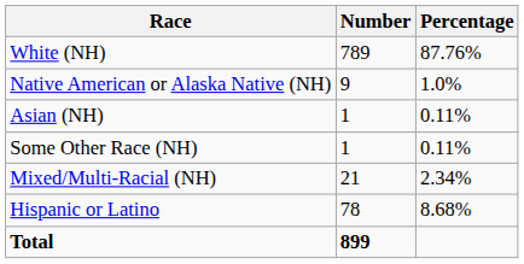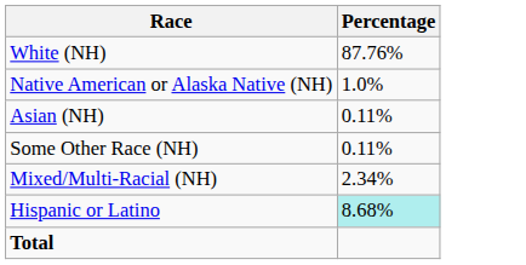- column: Number | 789 | 9 | 1 | 1 | 21 | 78 | 899
Hispanic or Latino | Percentage: no background -> paleturquoise background
